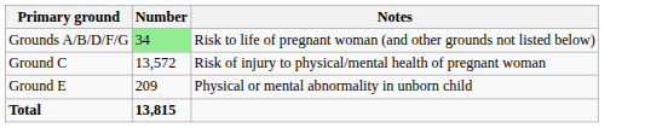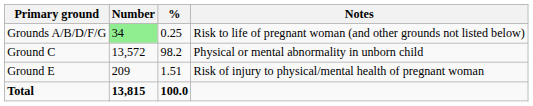+ column: % | 0.25 | 98.2 | 1.51 | 100.0
Ground C | Notes: Risk of injury to physical/mental health of pregnant woman -> Physical or mental abnormality in unborn child
Ground E | Notes: Physical or mental abnormality in unborn child -> Risk of injury to physical/mental health of pregnant woman
